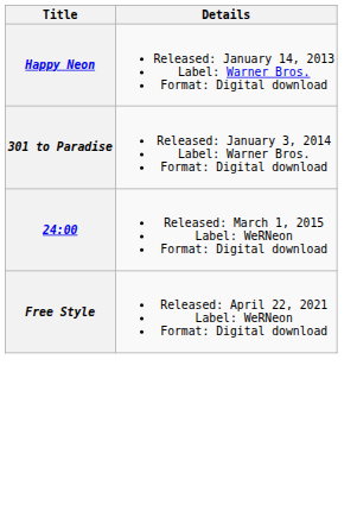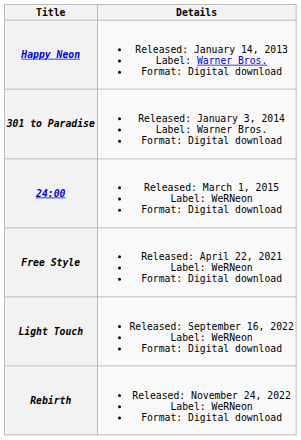+ row: Light Touch | Released: September 16, 2022 Label: WeRNeon Format: Digital download
+ row: Rebirth | Released: November 24, 2022 Label: WeRNeon Format: Digital download
